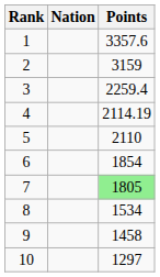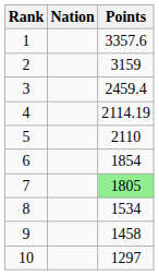3 | Points: 2259.4 -> 2459.4
